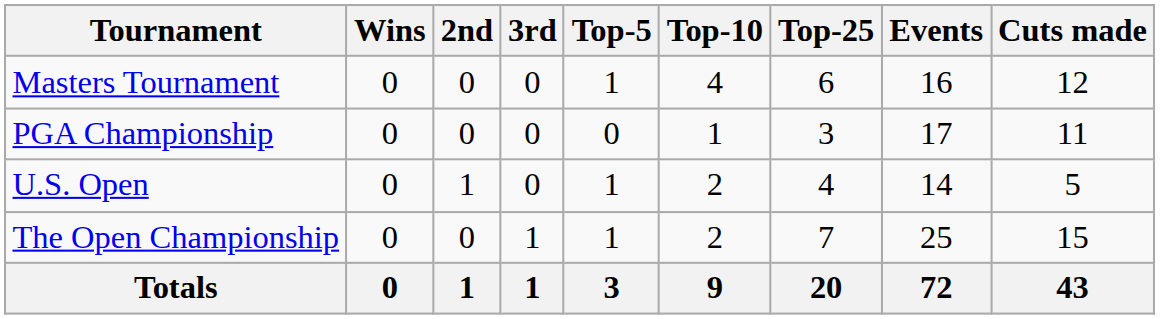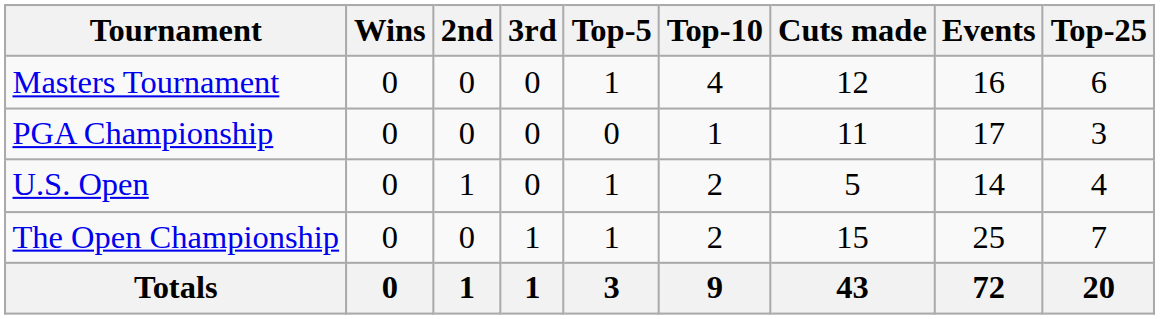columns swapped: Top-25 <-> Cuts made
